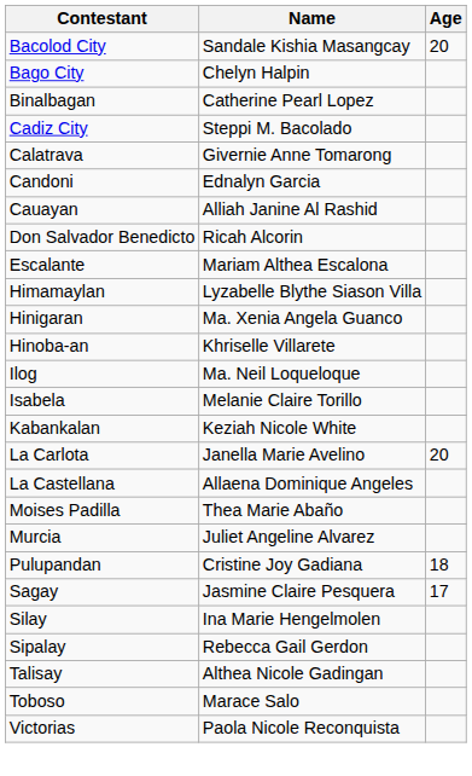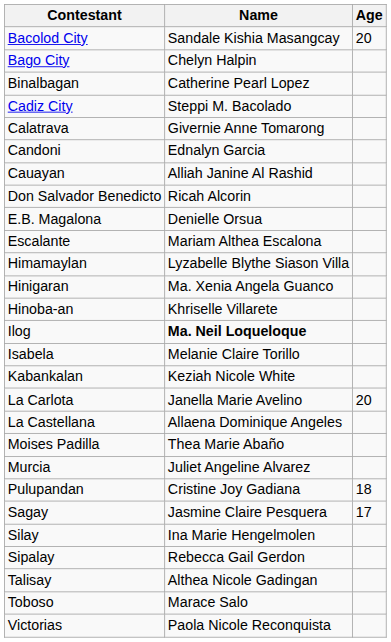+ row: E.B. Magalona | Denielle Orsua
Ilog | Name: normal -> bold
